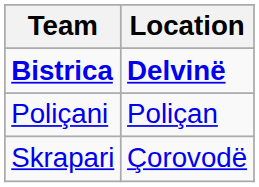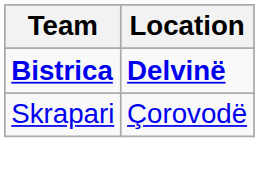- row: Poliçani | Poliçan
